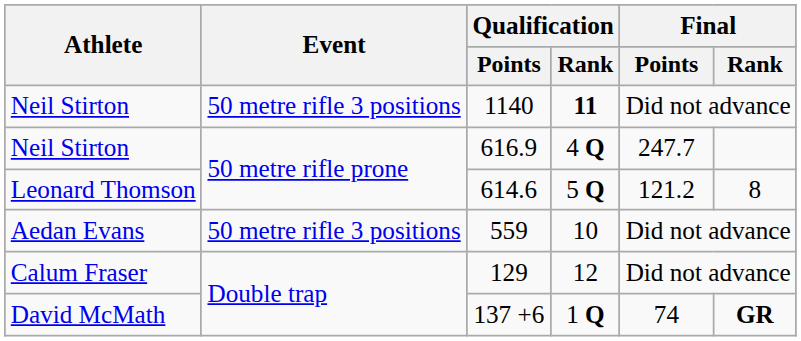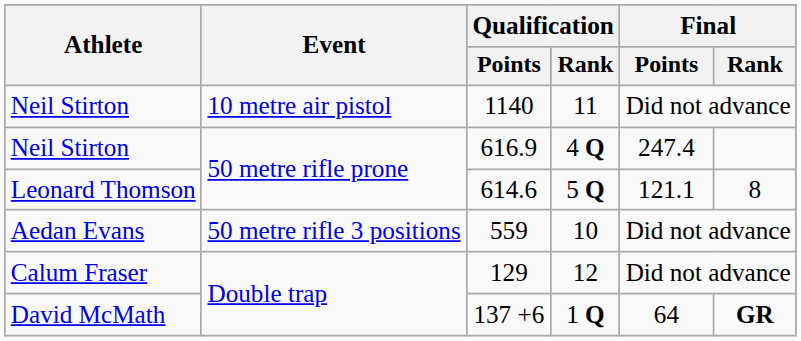1140 | Event: 50 metre rifle 3 positions -> 10 metre air pistol
1140 | Qualification / Rank: bold -> normal
616.9 | Final / Points: 247.7 -> 247.4
614.6 | Final / Points: 121.2 -> 121.1
137 +6 | Final / Points: 74 -> 64
